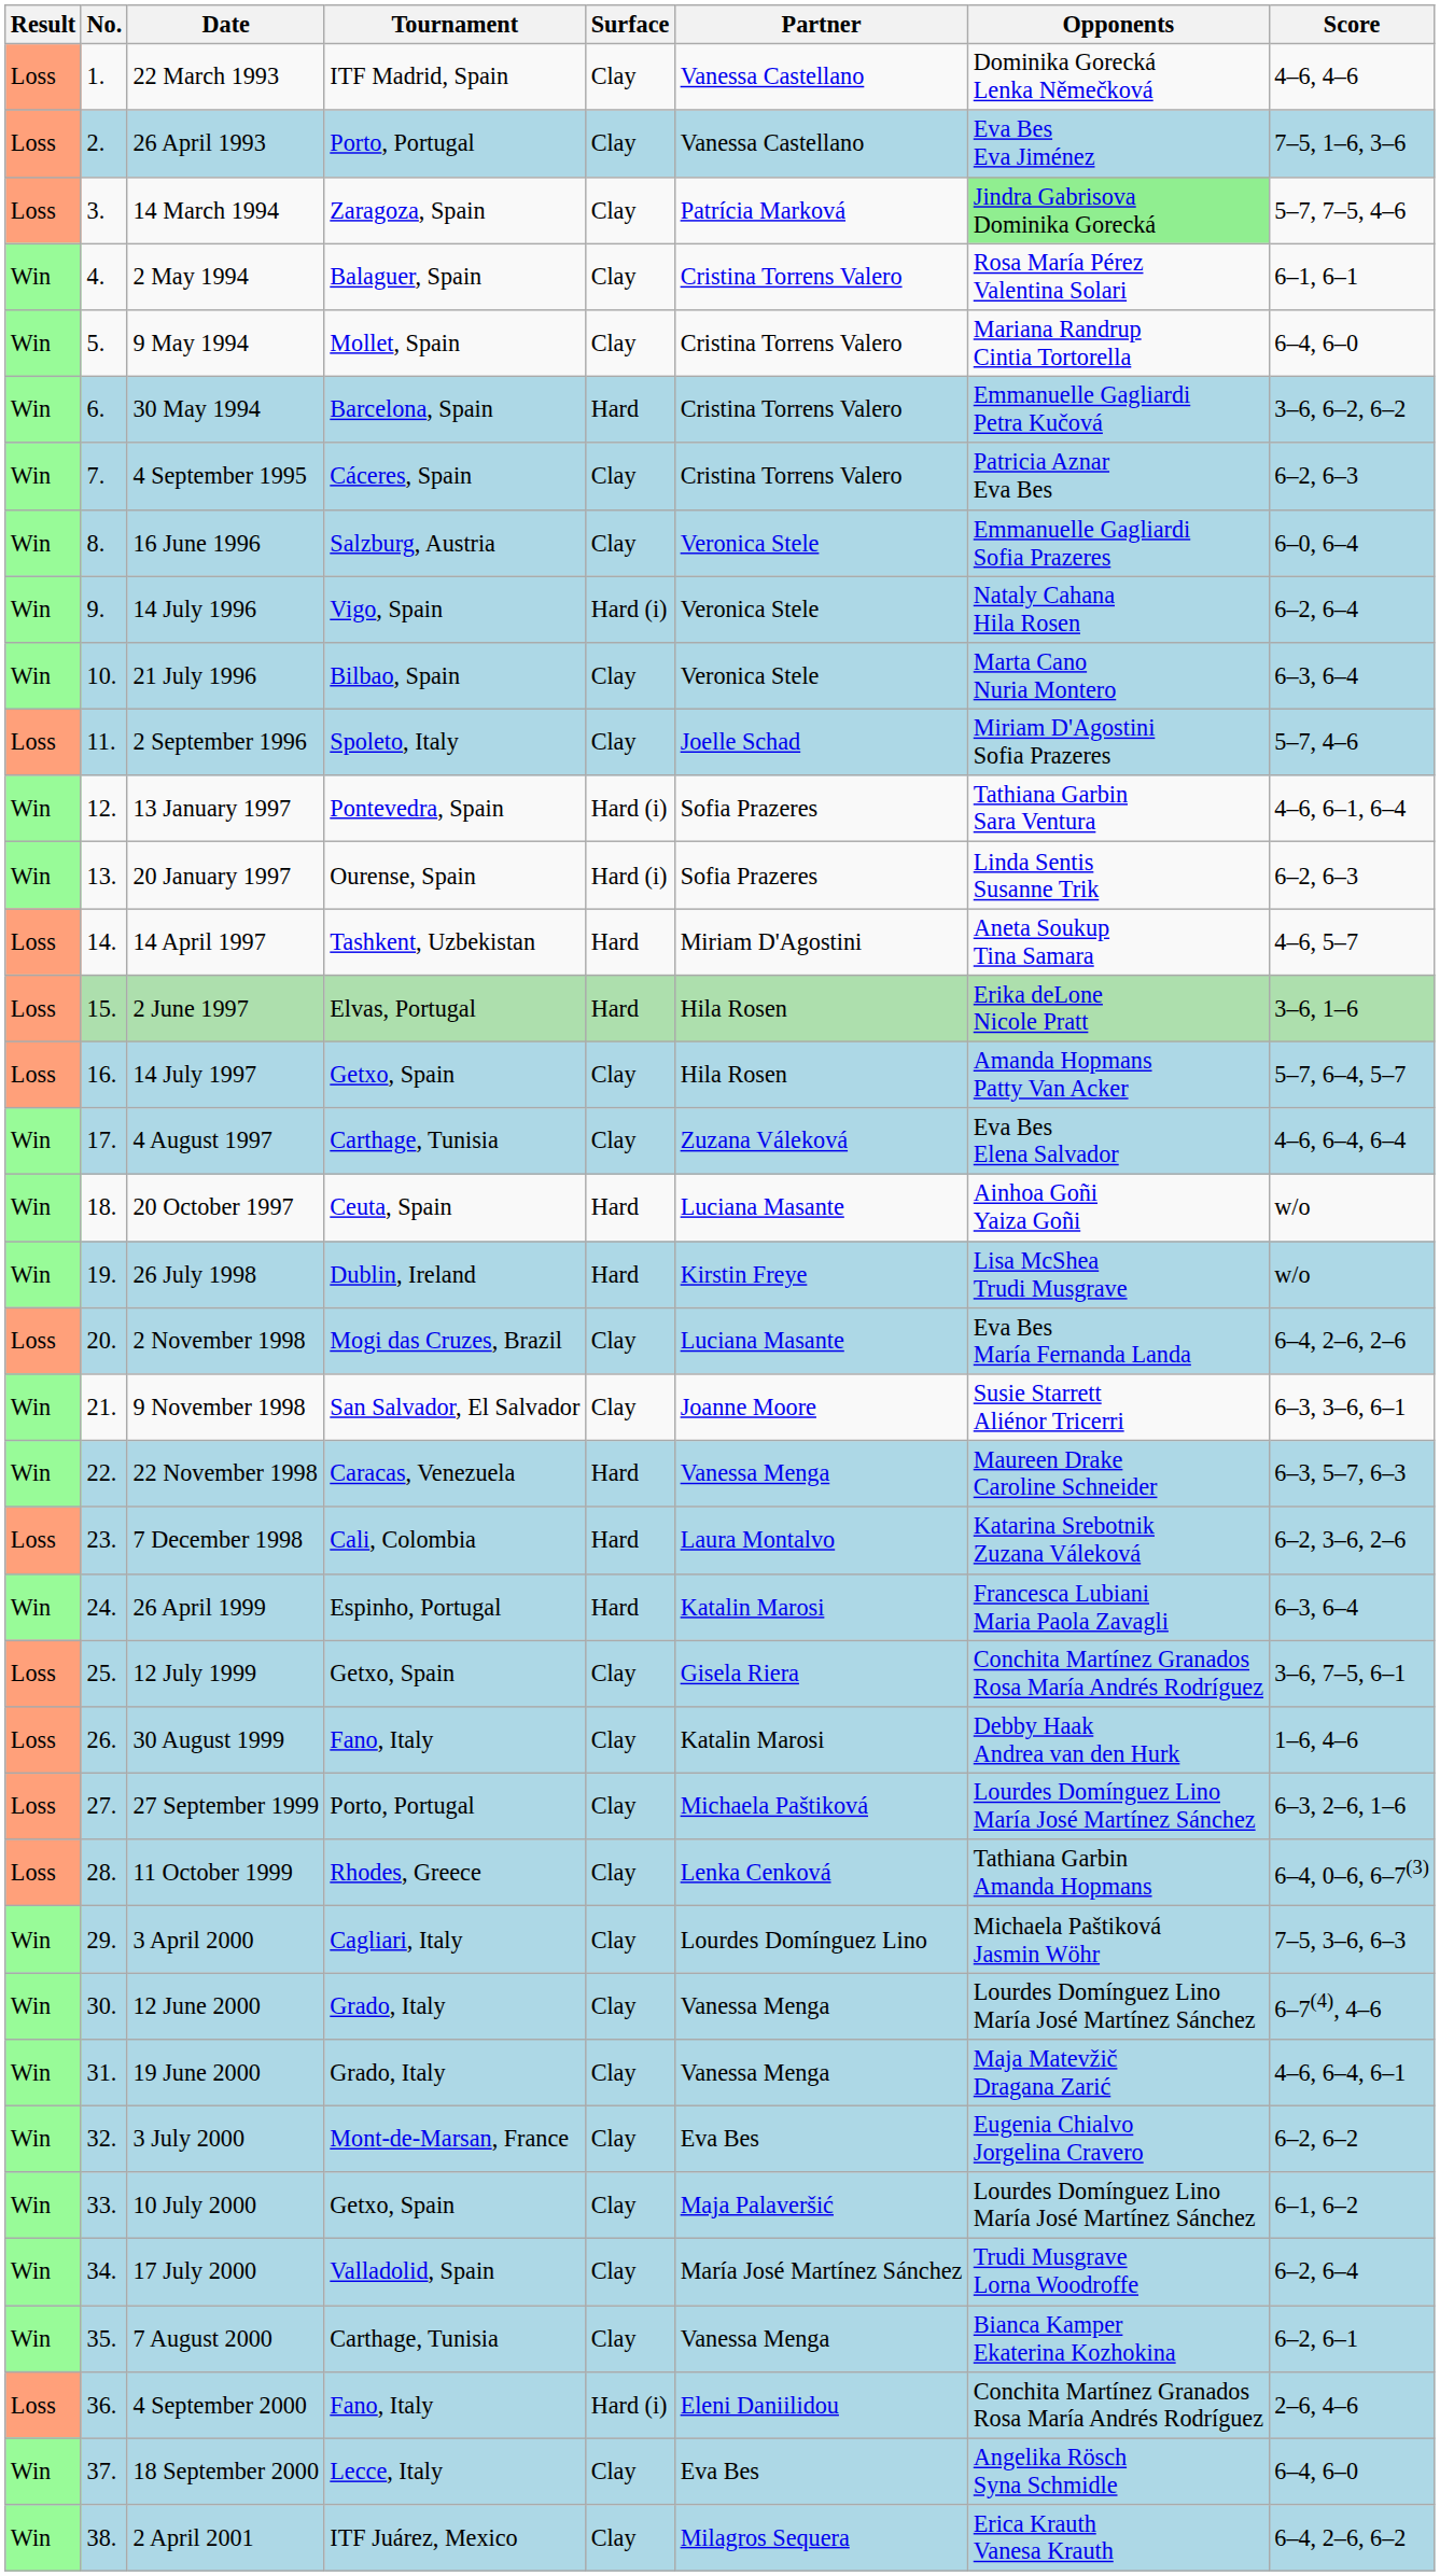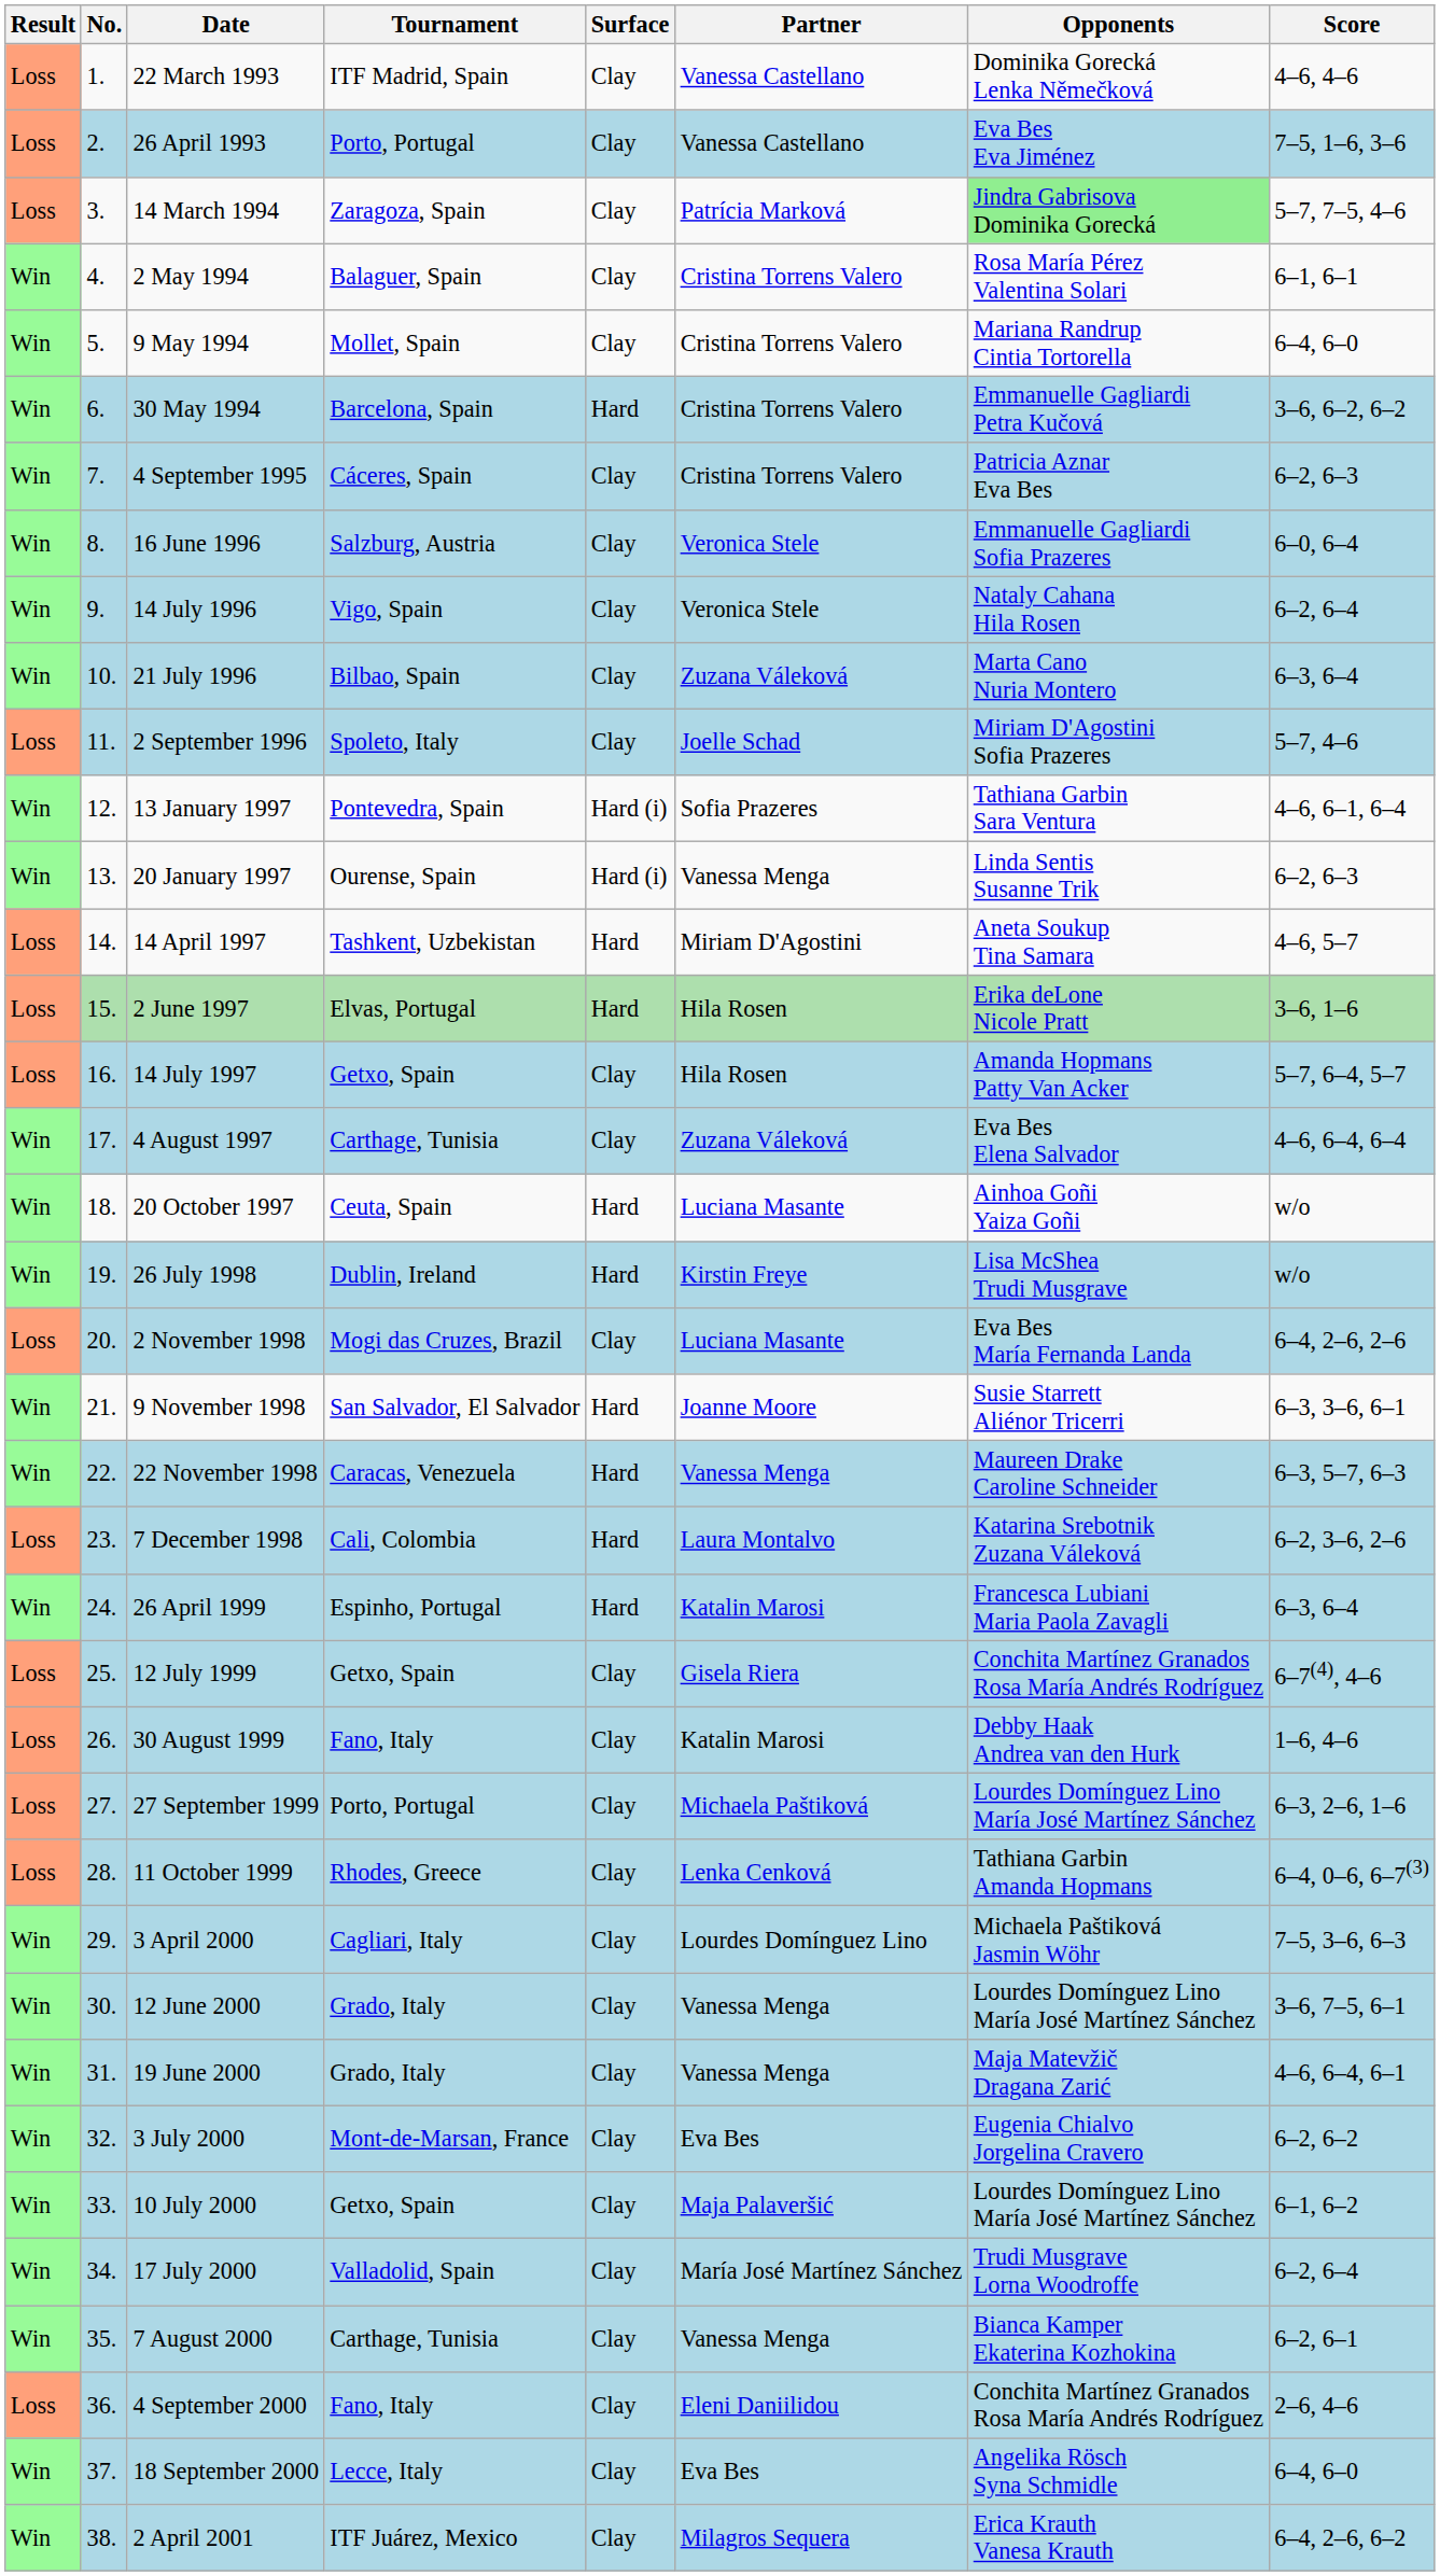14 July 1996 | Surface: Hard (i) -> Clay
21 July 1996 | Partner: Veronica Stele -> Zuzana Váleková
20 January 1997 | Partner: Sofia Prazeres -> Vanessa Menga
9 November 1998 | Surface: Clay -> Hard
12 July 1999 | Score: 3–6, 7–5, 6–1 -> 6–7(4), 4–6
12 June 2000 | Score: 6–7(4), 4–6 -> 3–6, 7–5, 6–1
4 September 2000 | Surface: Hard (i) -> Clay
